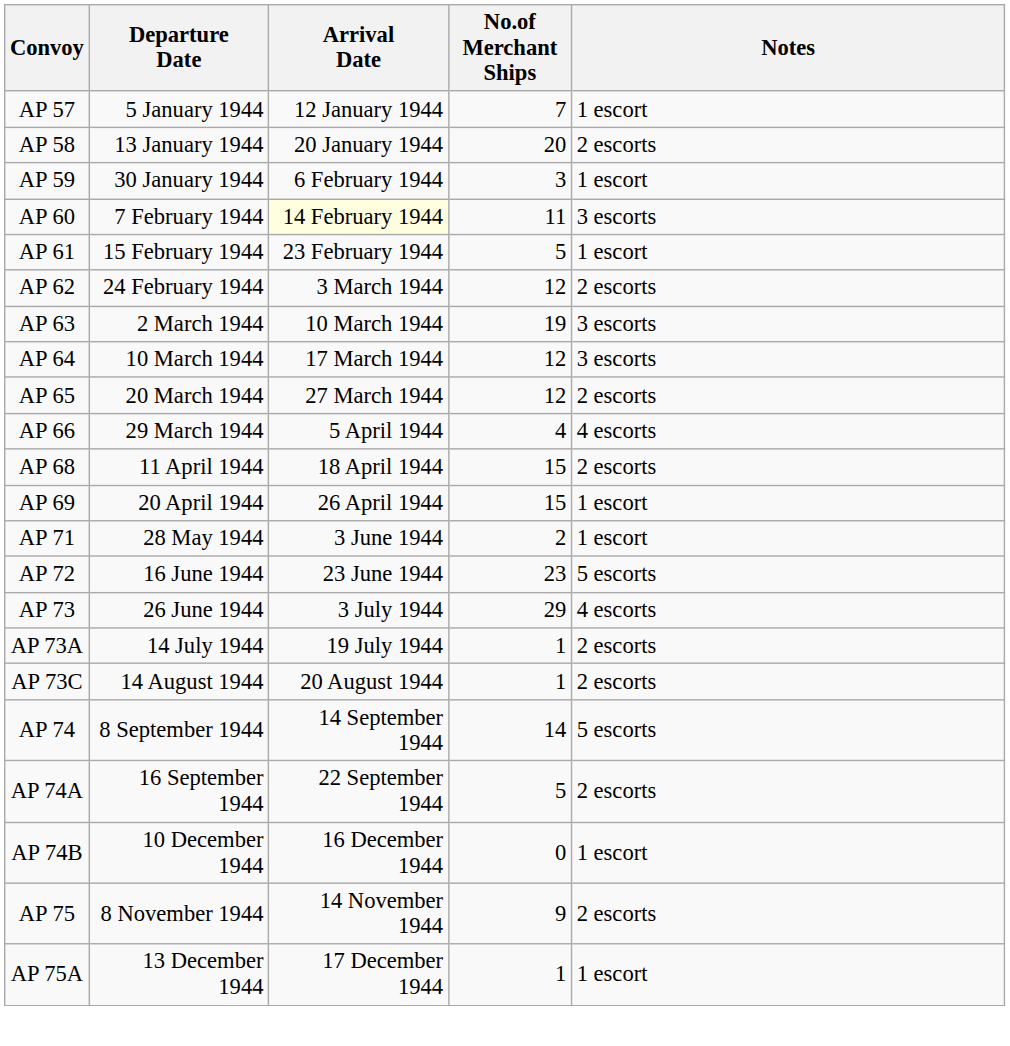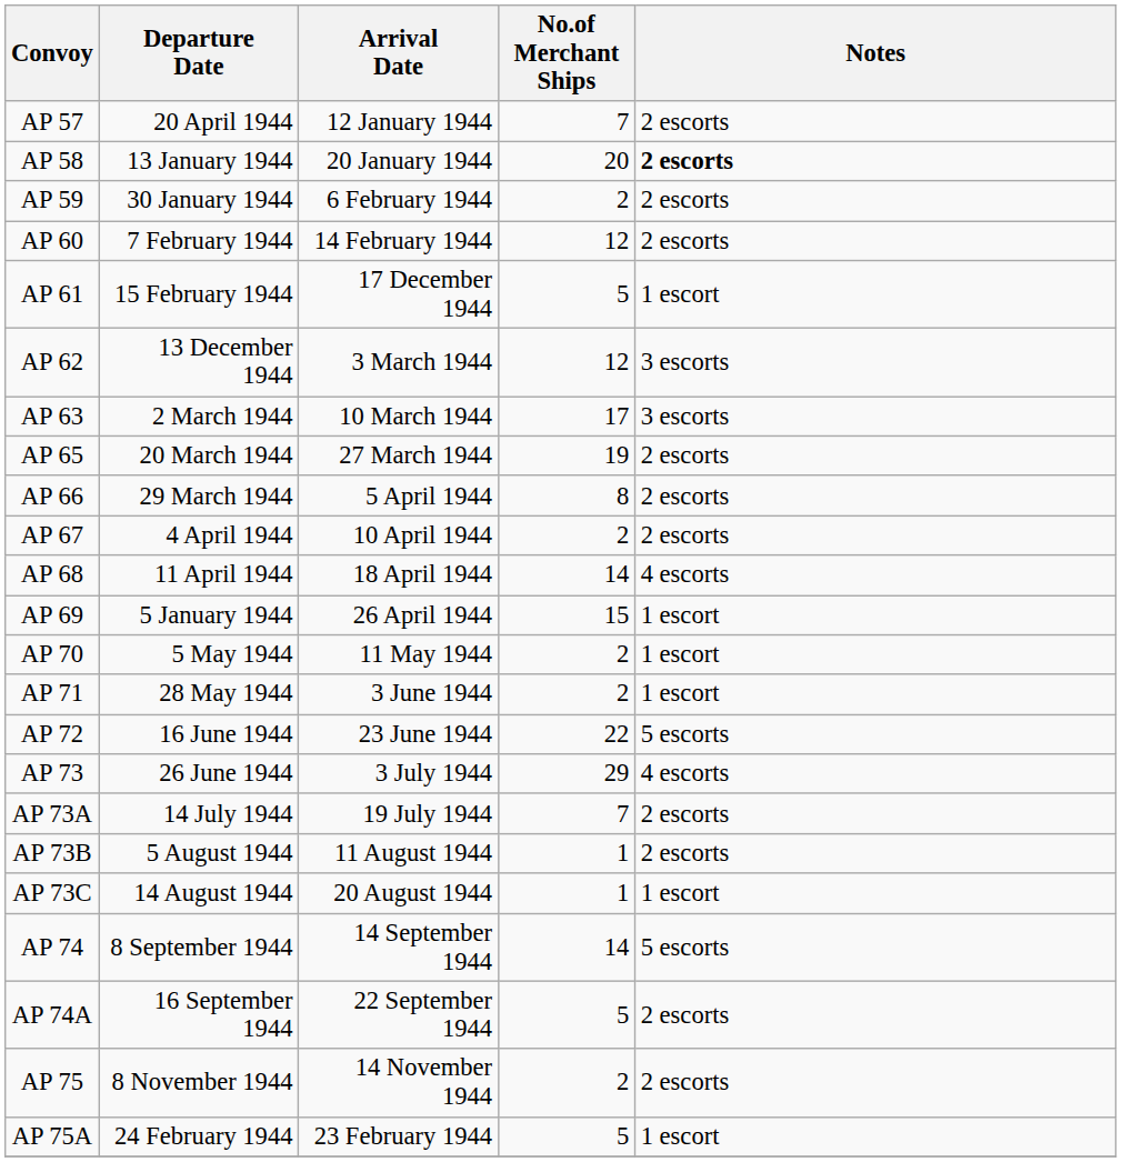AP 57 | Departure Date: 5 January 1944 -> 20 April 1944
AP 57 | Notes: 1 escort -> 2 escorts
AP 58 | Notes: normal -> bold
AP 59 | No.of Merchant Ships: 3 -> 2
AP 59 | Notes: 1 escort -> 2 escorts
AP 60 | Arrival Date: lightyellow background -> no background
AP 60 | No.of Merchant Ships: 11 -> 12
AP 60 | Notes: 3 escorts -> 2 escorts
AP 61 | Arrival Date: 23 February 1944 -> 17 December 1944
AP 62 | Departure Date: 24 February 1944 -> 13 December 1944
AP 62 | Notes: 2 escorts -> 3 escorts
AP 63 | No.of Merchant Ships: 19 -> 17
- row: AP 64 | 10 March 1944 | 17 March 1944 | 12 | 3 escorts
AP 65 | No.of Merchant Ships: 12 -> 19
AP 66 | No.of Merchant Ships: 4 -> 8
AP 66 | Notes: 4 escorts -> 2 escorts
+ row: AP 67 | 4 April 1944 | 10 April 1944 | 2 | 2 escorts
AP 68 | No.of Merchant Ships: 15 -> 14
AP 68 | Notes: 2 escorts -> 4 escorts
AP 69 | Departure Date: 20 April 1944 -> 5 January 1944
+ row: AP 70 | 5 May 1944 | 11 May 1944 | 2 | 1 escort
AP 72 | No.of Merchant Ships: 23 -> 22
AP 73A | No.of Merchant Ships: 1 -> 7
+ row: AP 73B | 5 August 1944 | 11 August 1944 | 1 | 2 escorts
AP 73C | Notes: 2 escorts -> 1 escort
- row: AP 74B | 10 December 1944 | 16 December 1944 | 0 | 1 escort
AP 75 | No.of Merchant Ships: 9 -> 2
AP 75A | Departure Date: 13 December 1944 -> 24 February 1944
AP 75A | Arrival Date: 17 December 1944 -> 23 February 1944
AP 75A | No.of Merchant Ships: 1 -> 5
